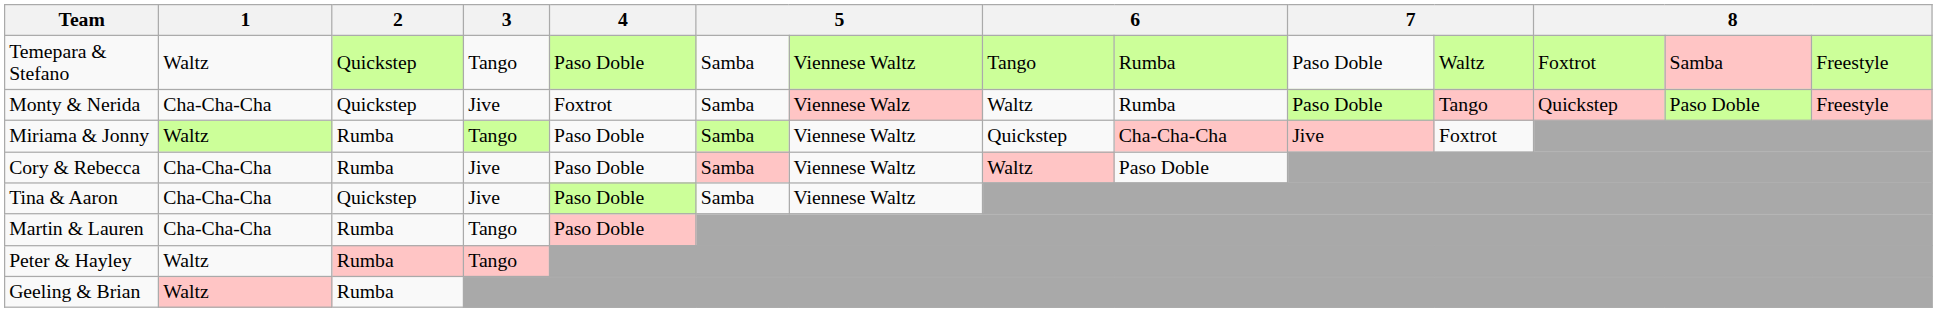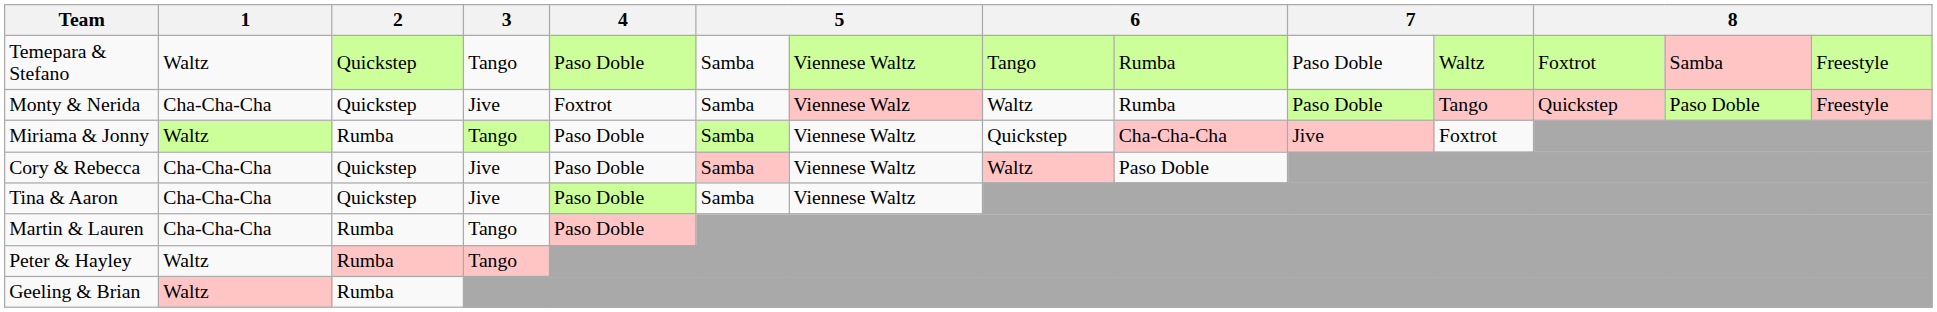Cory & Rebecca | 2: Rumba -> Quickstep
